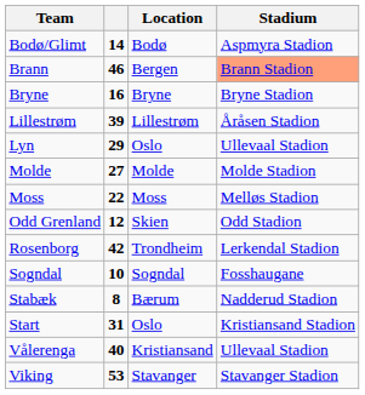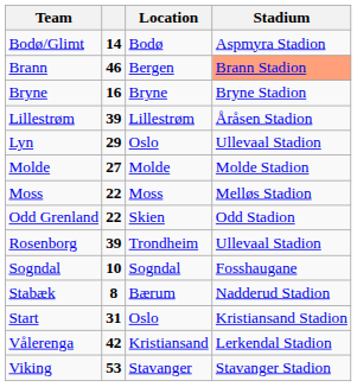Odd Grenland | column 2: 12 -> 22
Rosenborg | column 2: 42 -> 39
Rosenborg | Stadium: Lerkendal Stadion -> Ullevaal Stadion
Vålerenga | column 2: 40 -> 42
Vålerenga | Stadium: Ullevaal Stadion -> Lerkendal Stadion
